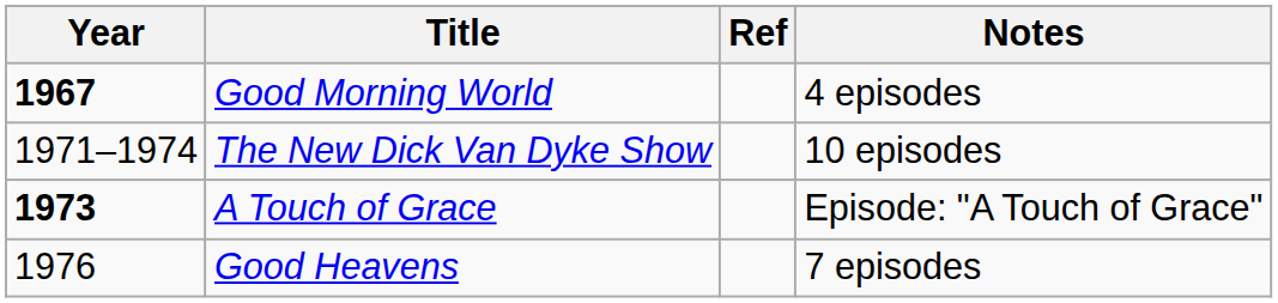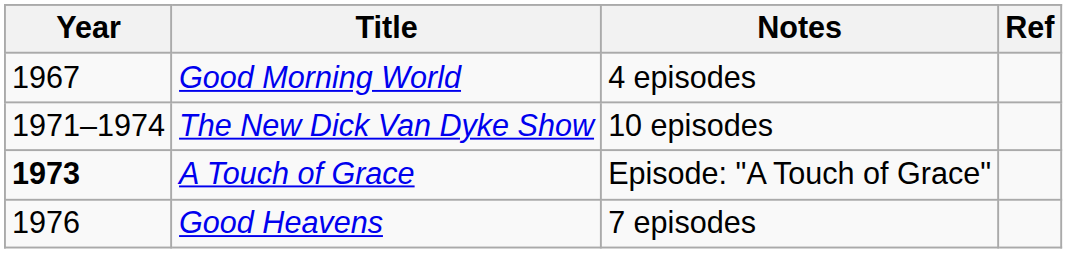columns swapped: Notes <-> Ref
Good Morning World | Year: bold -> normal
